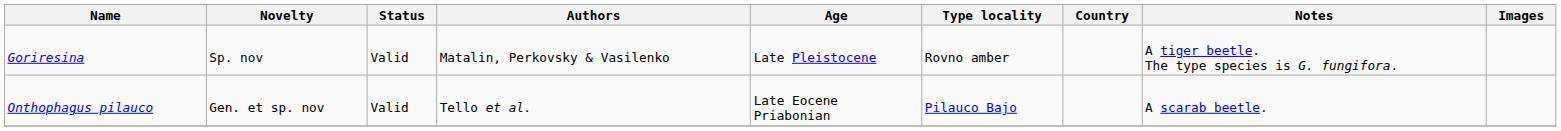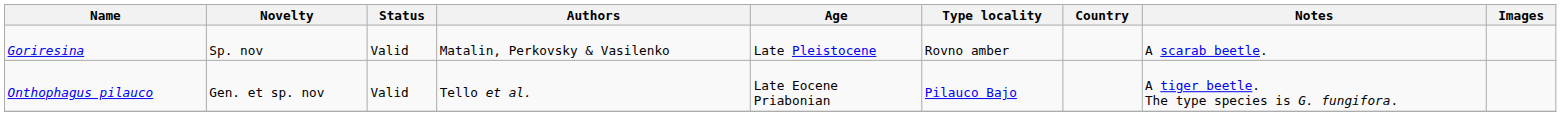Goriresina | Notes: A tiger beetle. The type species is G. fungifora. -> A scarab beetle.
Onthophagus pilauco | Notes: A scarab beetle. -> A tiger beetle. The type species is G. fungifora.
